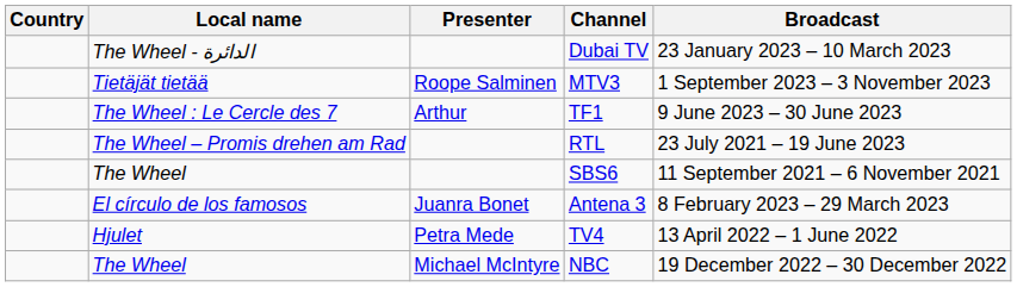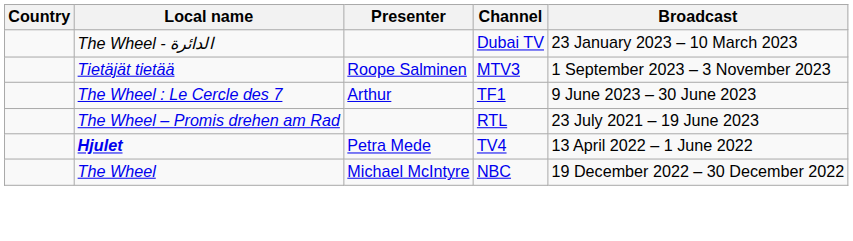- row: The Wheel | SBS6 | 11 September 2021 – 6 November 2021
- row: El círculo de los famosos | Juanra Bonet | Antena 3 | 8 February 2023 – 29 March 2023
TV4 | Local name: normal -> bold
